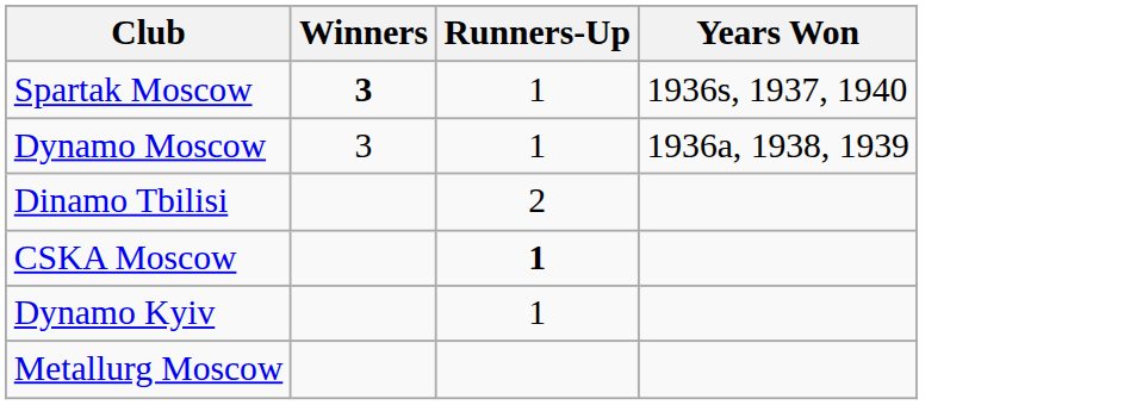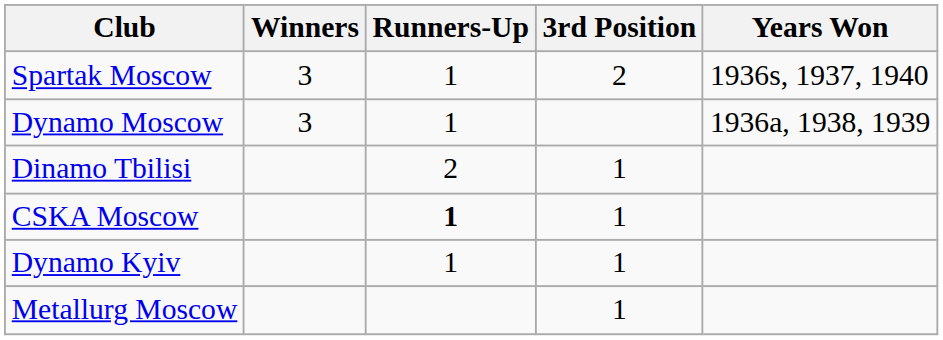+ column: 3rd Position | 2 | 1 | 1 | 1 | 1
Spartak Moscow | Winners: bold -> normal
